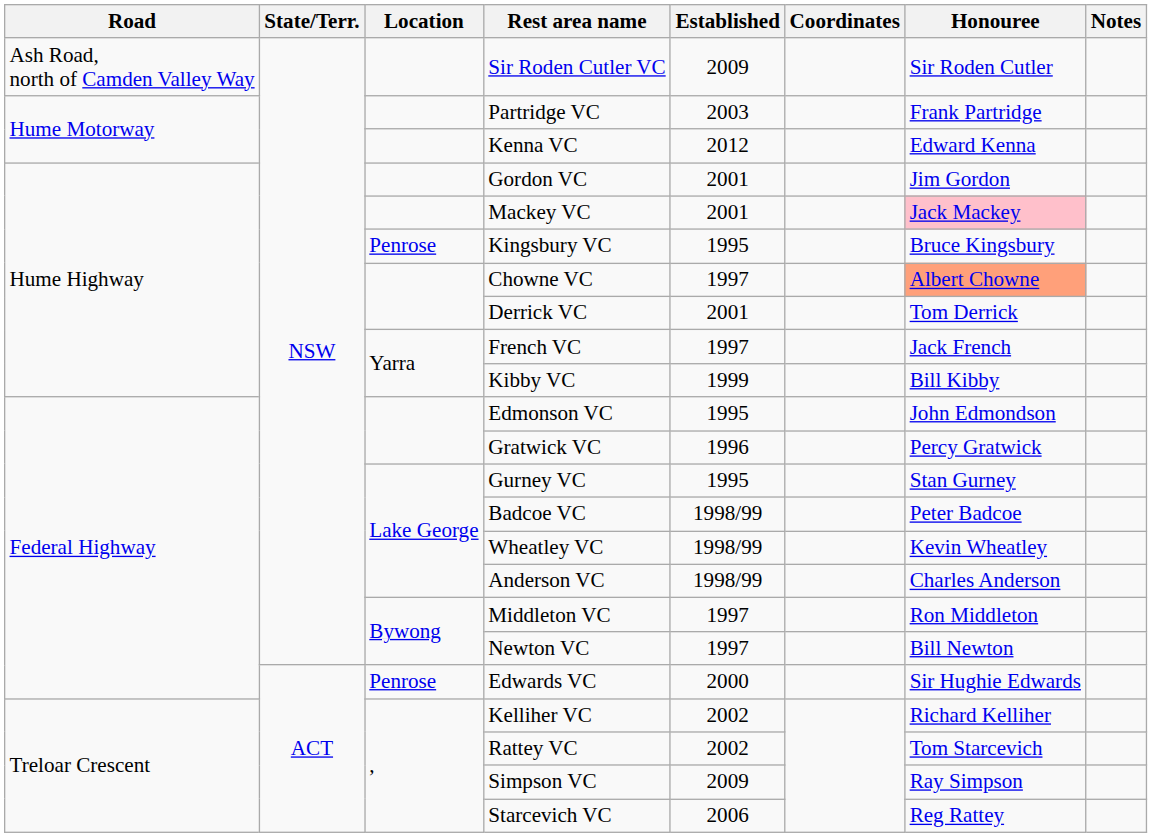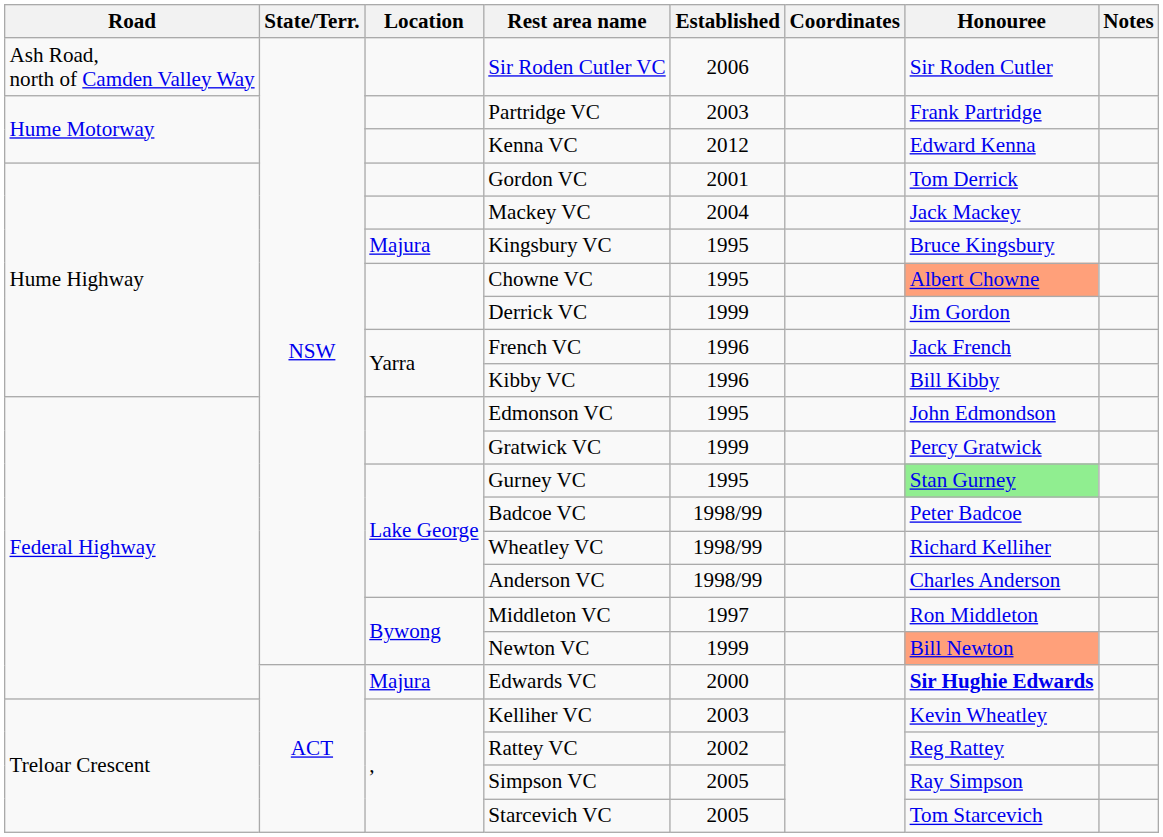Sir Roden Cutler VC | Established: 2009 -> 2006
Gordon VC | Honouree: Jim Gordon -> Tom Derrick
Mackey VC | Established: 2001 -> 2004
Mackey VC | Honouree: pink background -> no background
Kingsbury VC | Location: Penrose -> Majura
Chowne VC | Established: 1997 -> 1995
Derrick VC | Established: 2001 -> 1999
Derrick VC | Honouree: Tom Derrick -> Jim Gordon
French VC | Established: 1997 -> 1996
Kibby VC | Established: 1999 -> 1996
Gratwick VC | Established: 1996 -> 1999
Gurney VC | Honouree: no background -> lightgreen background
Wheatley VC | Honouree: Kevin Wheatley -> Richard Kelliher
Newton VC | Established: 1997 -> 1999
Newton VC | Honouree: no background -> lightsalmon background
Edwards VC | Location: Penrose -> Majura
Edwards VC | Honouree: normal -> bold
Kelliher VC | Established: 2002 -> 2003
Kelliher VC | Honouree: Richard Kelliher -> Kevin Wheatley
Rattey VC | Honouree: Tom Starcevich -> Reg Rattey
Simpson VC | Established: 2009 -> 2005
Starcevich VC | Established: 2006 -> 2005
Starcevich VC | Honouree: Reg Rattey -> Tom Starcevich
